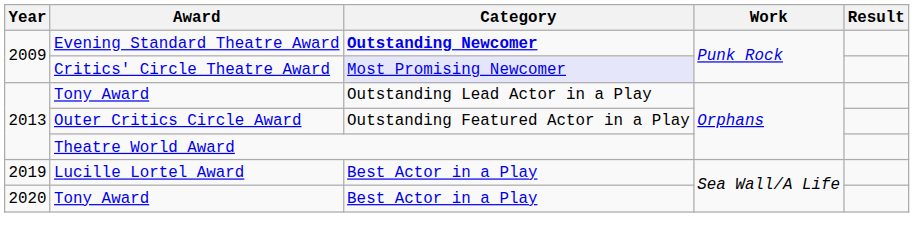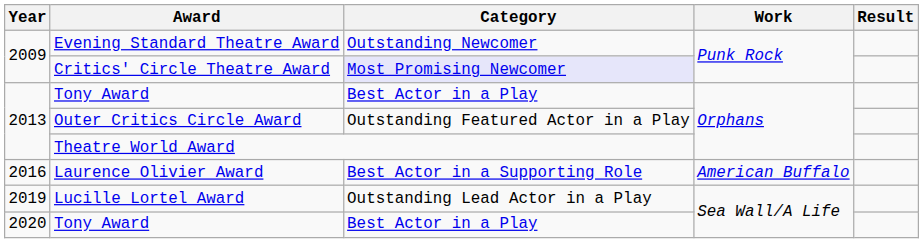Evening Standard Theatre Award | Category: bold -> normal
2013 / Tony Award | Category: Outstanding Lead Actor in a Play -> Best Actor in a Play
+ row: 2016 | Laurence Olivier Award | Best Actor in a Supporting Role | American Buffalo
Lucille Lortel Award | Category: Best Actor in a Play -> Outstanding Lead Actor in a Play
